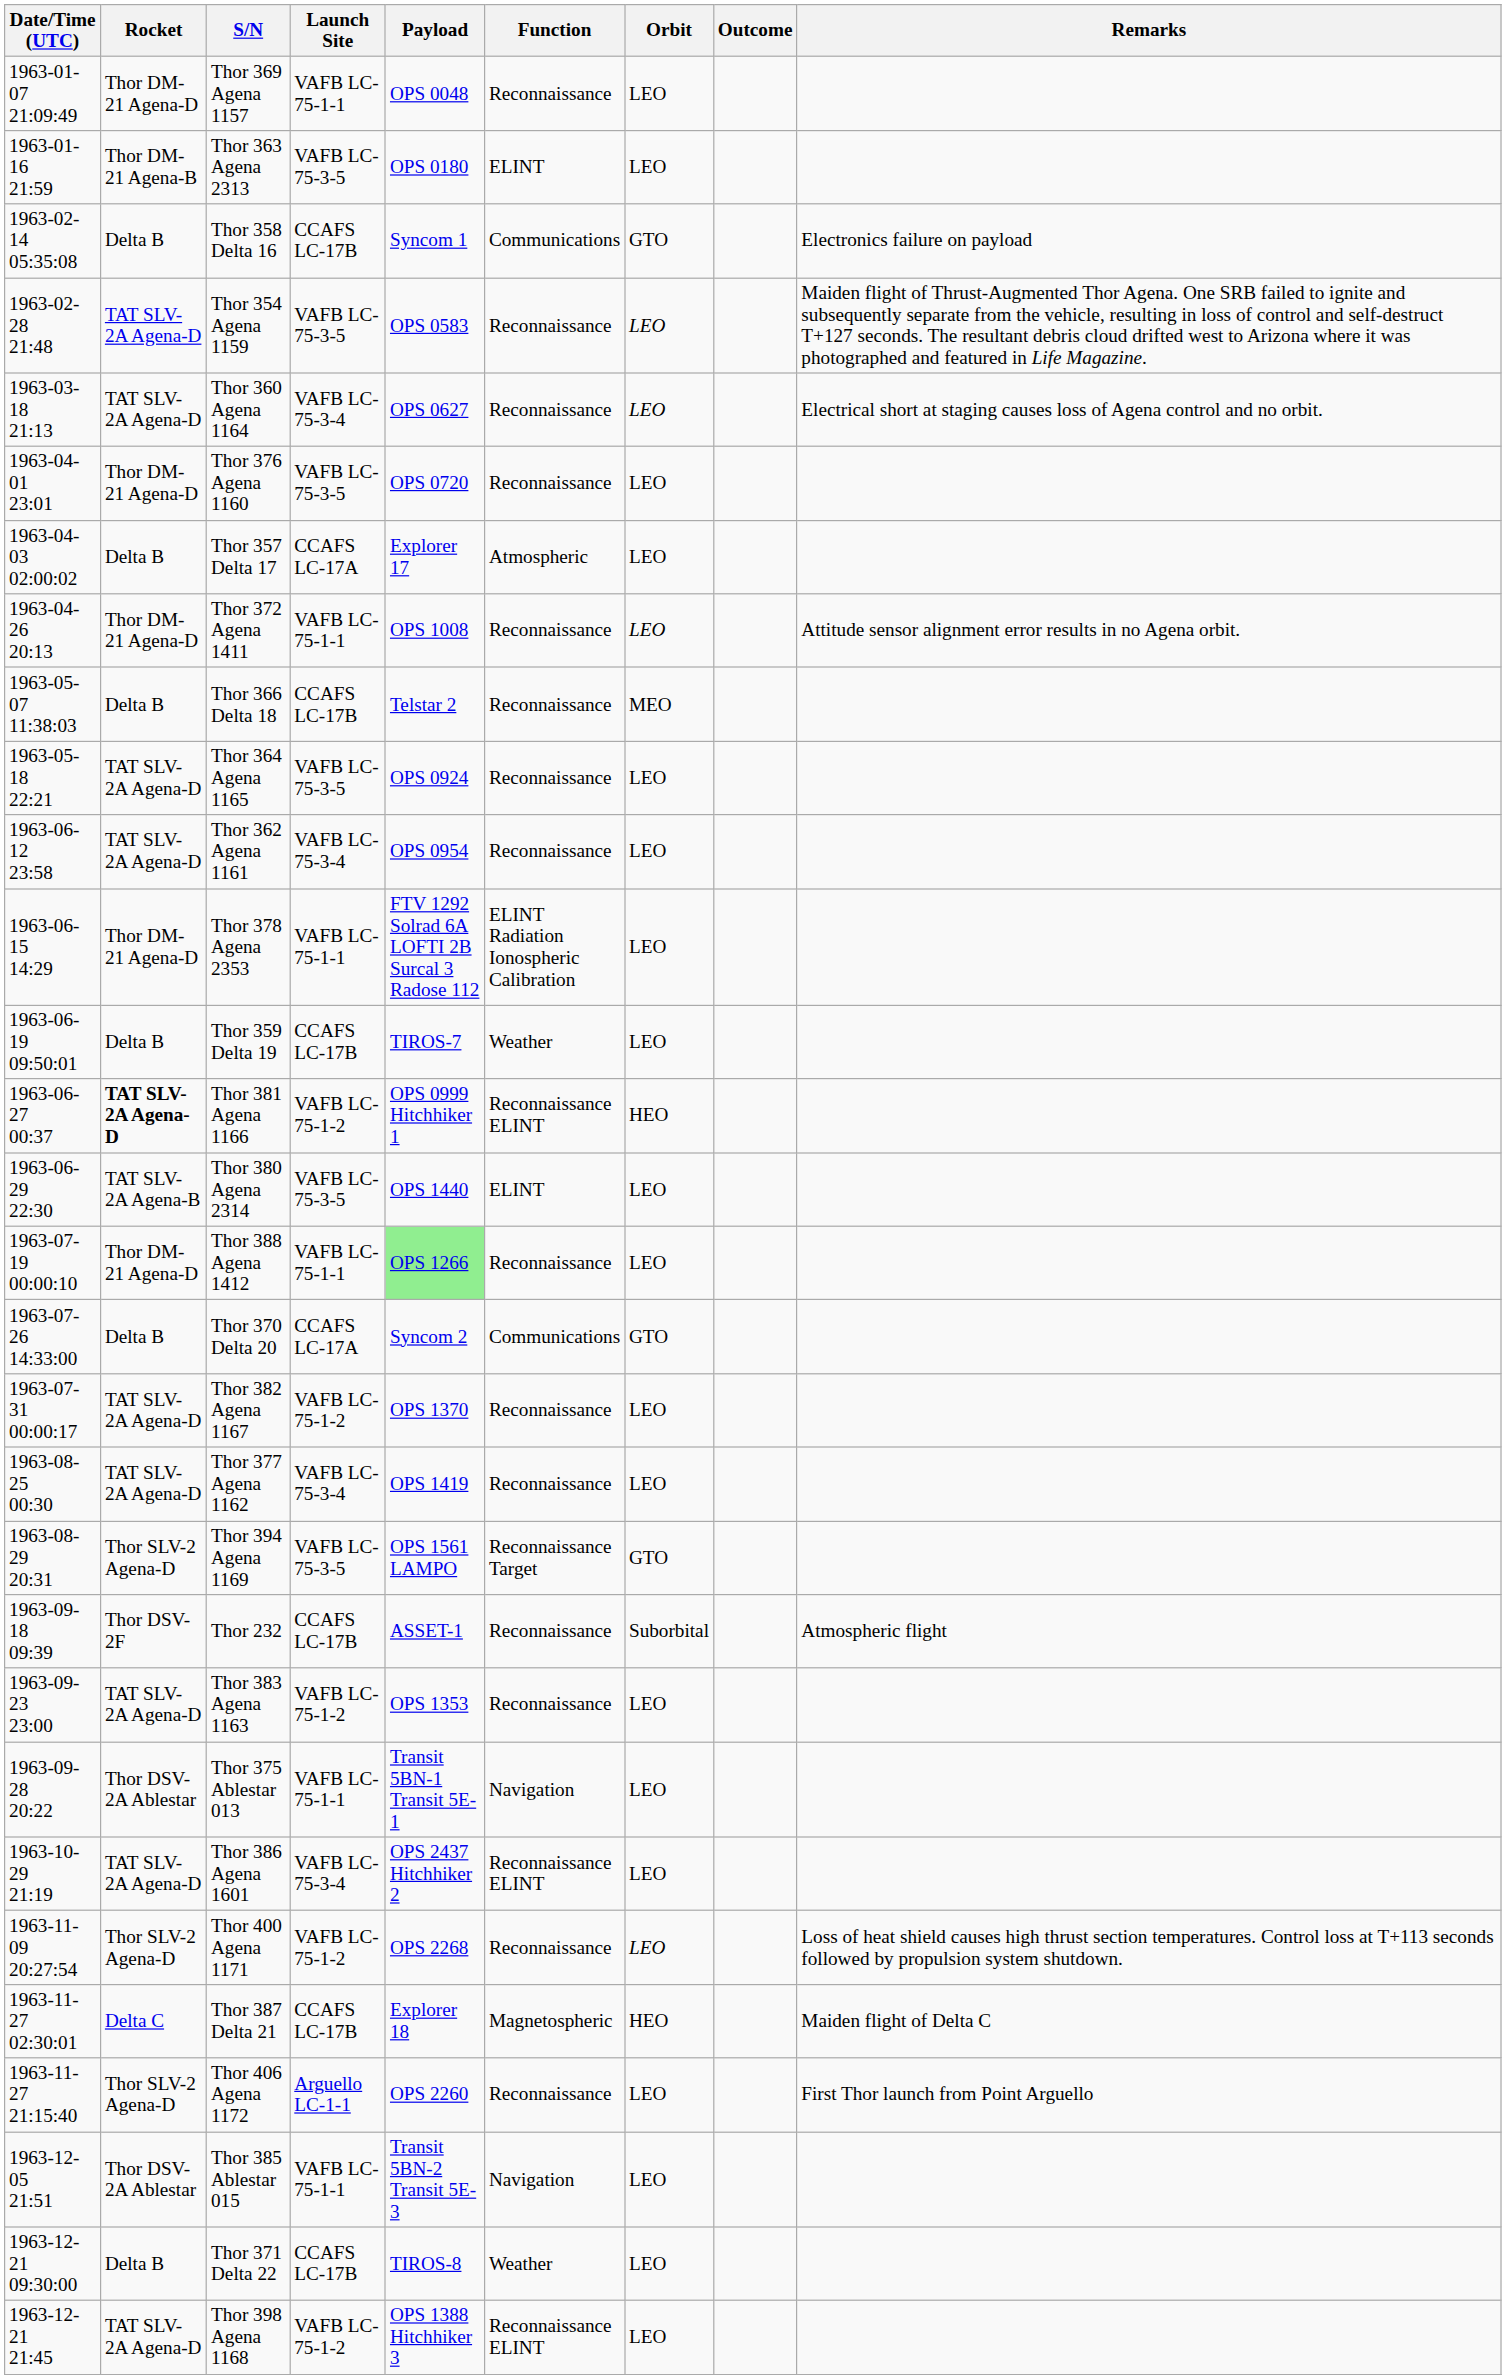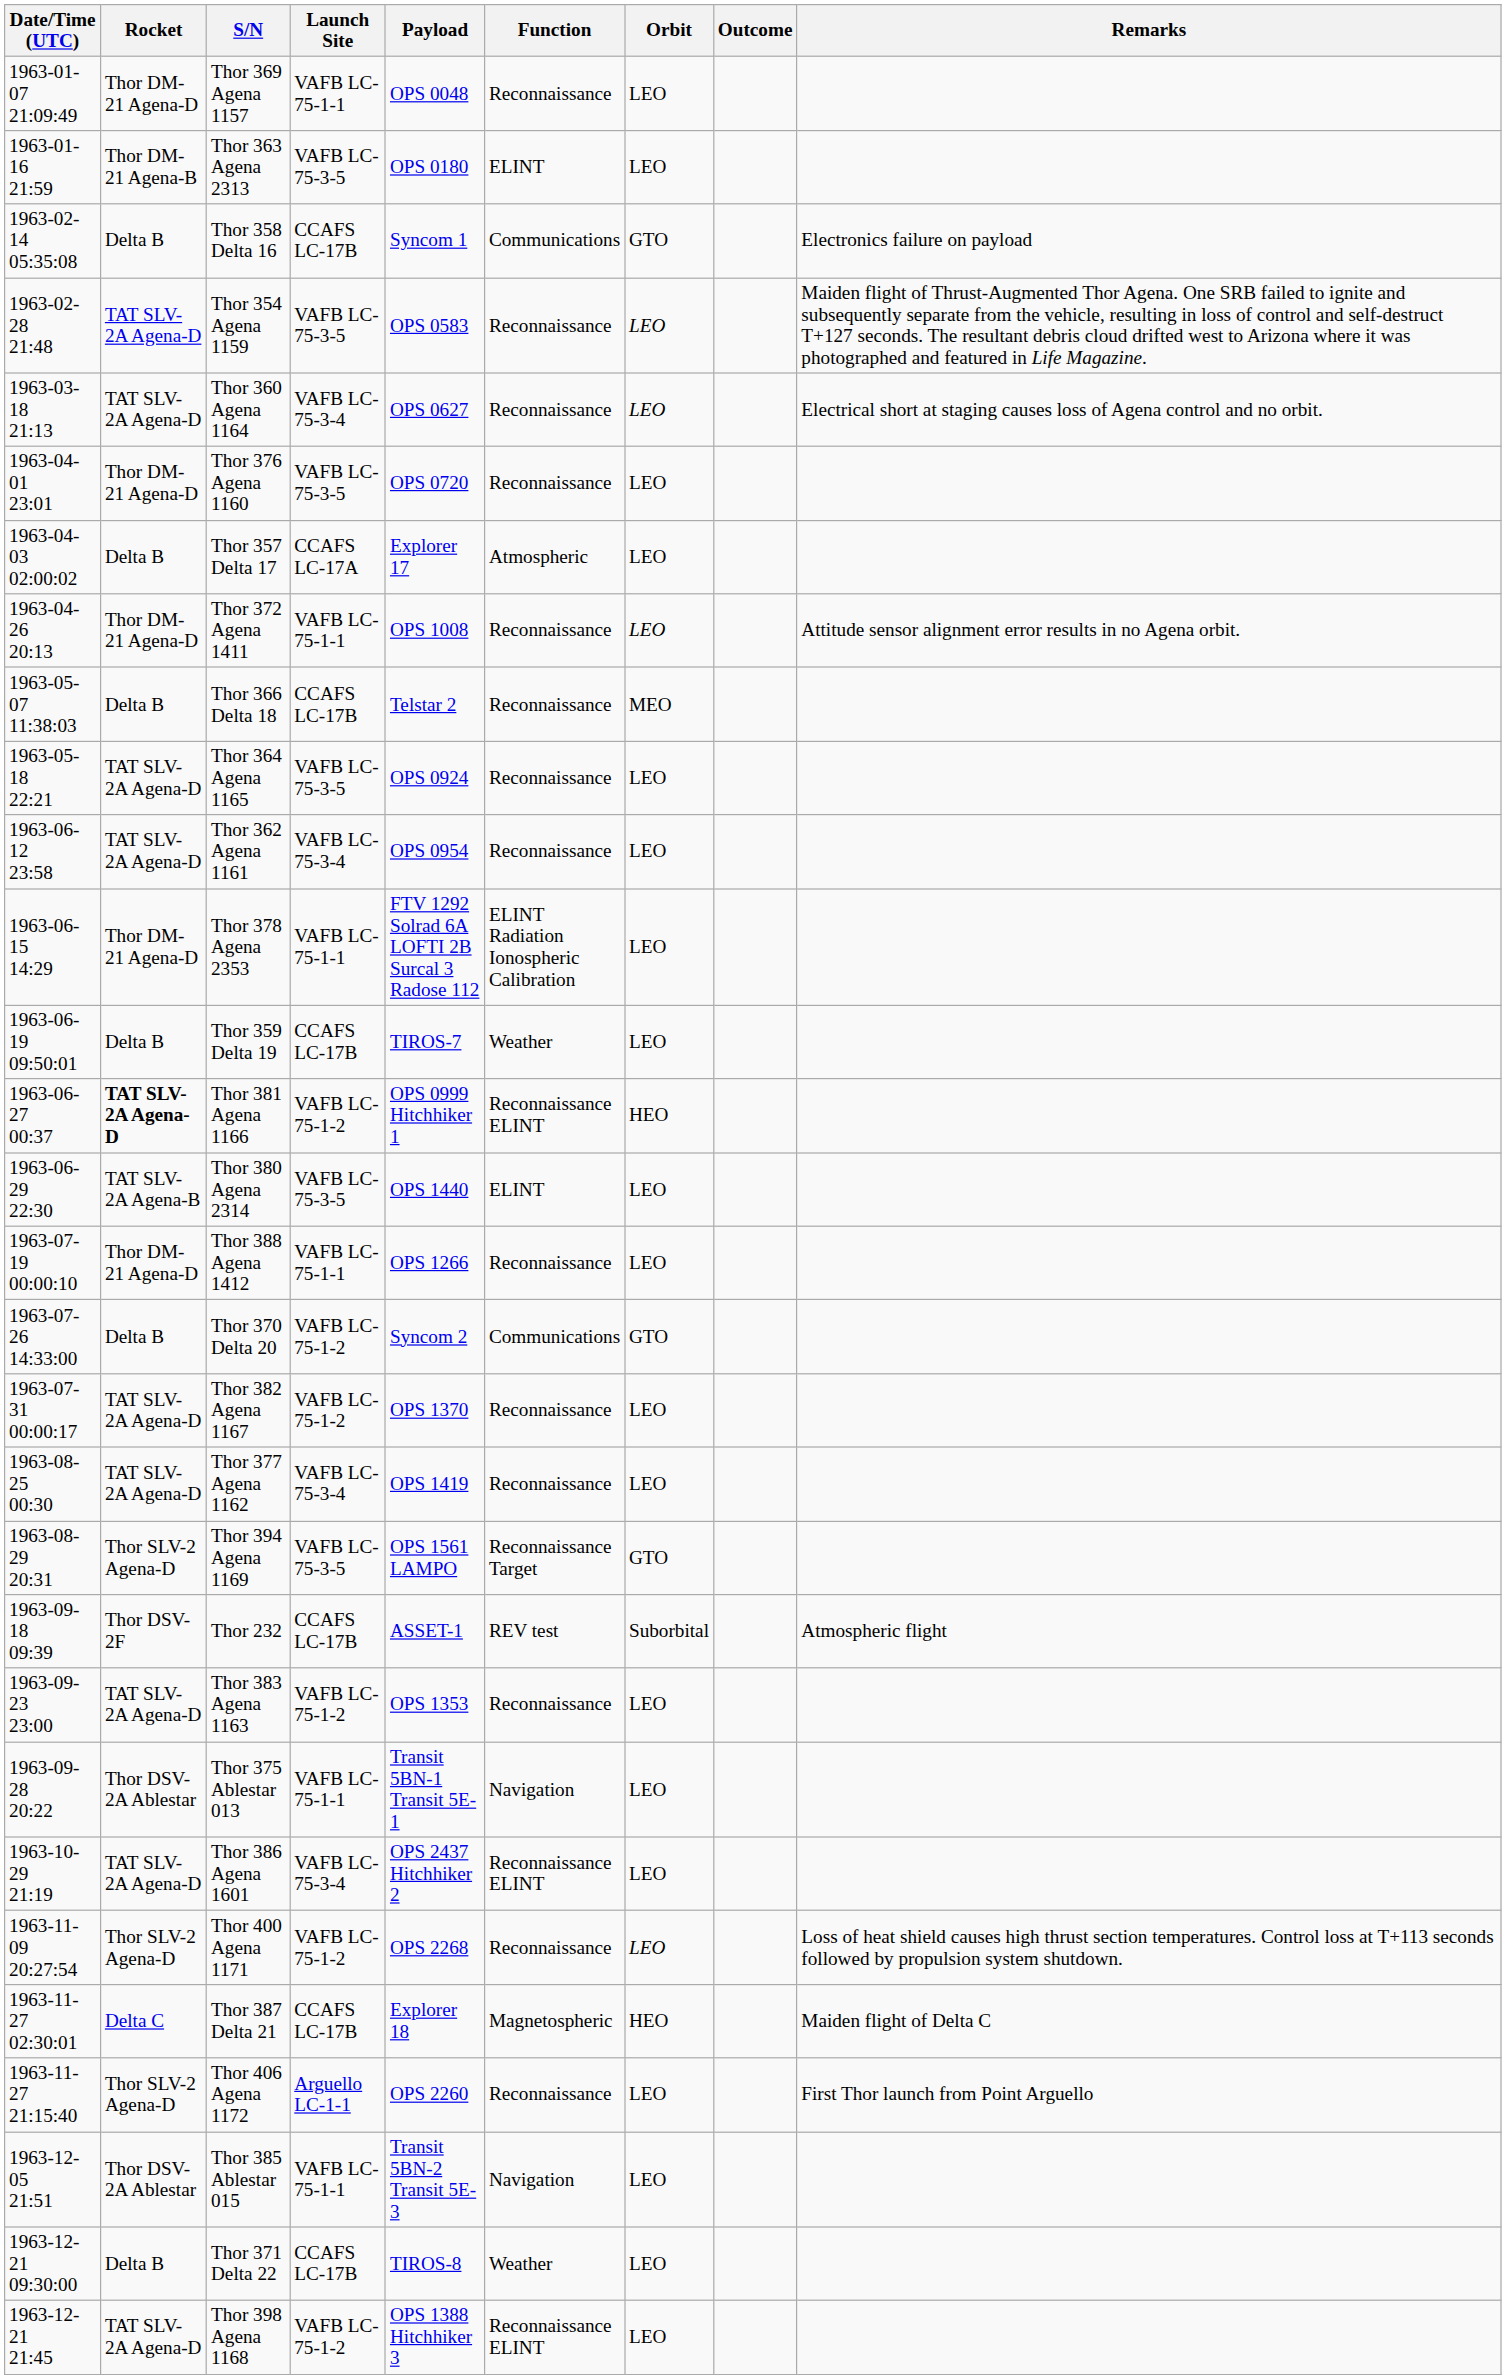Thor 388 Agena 1412 | Payload: lightgreen background -> no background
Thor 370 Delta 20 | Launch Site: CCAFS LC-17A -> VAFB LC-75-1-2
Thor 232 | Function: Reconnaissance -> REV test
